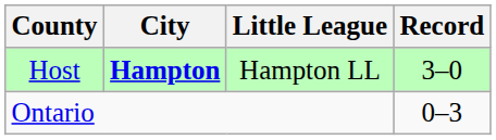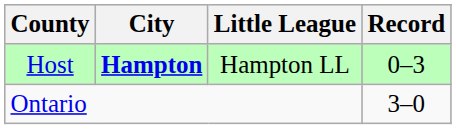Host | Record: 3–0 -> 0–3
Ontario | Record: 0–3 -> 3–0
